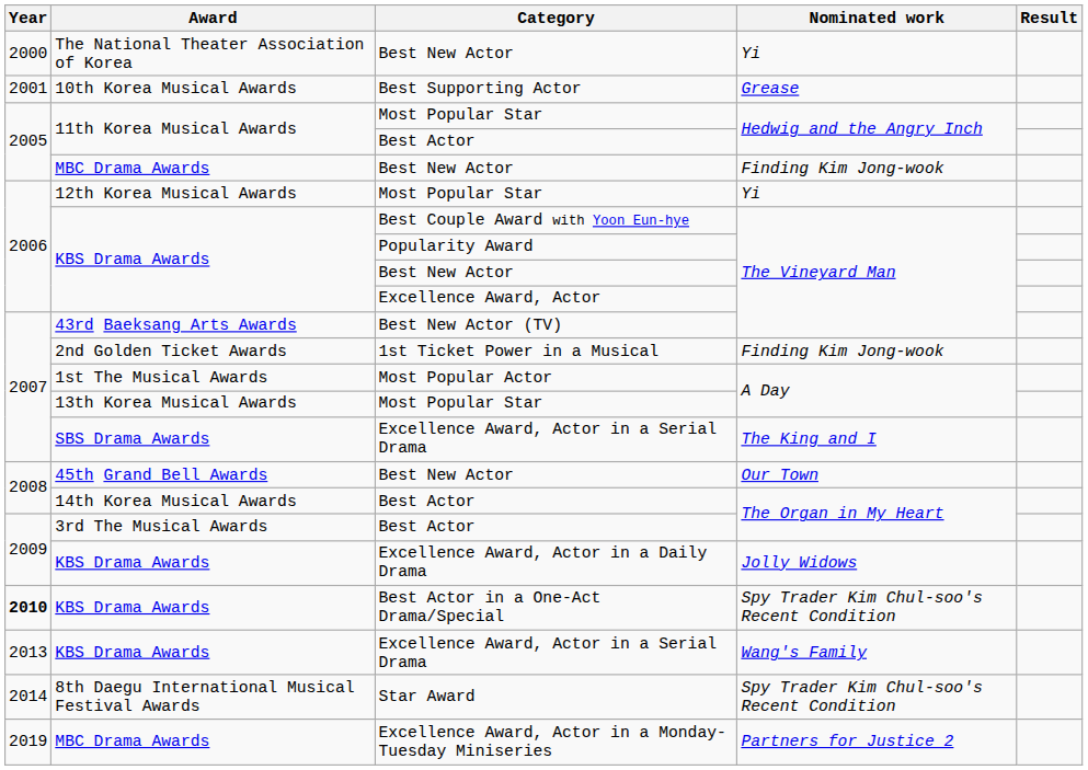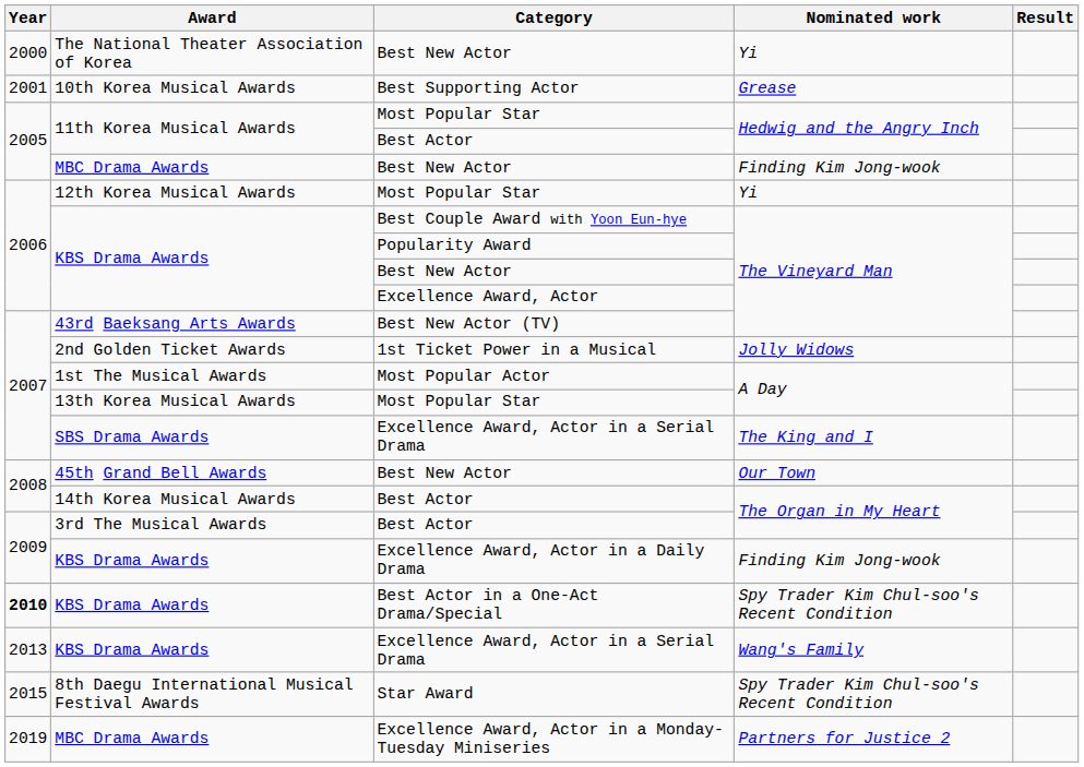2nd Golden Ticket Awards | Nominated work: Finding Kim Jong-wook -> Jolly Widows
KBS Drama Awards / Excellence Award, Actor in a Daily Drama | Nominated work: Jolly Widows -> Finding Kim Jong-wook
8th Daegu International Musical Festival Awards | Year: 2014 -> 2015
